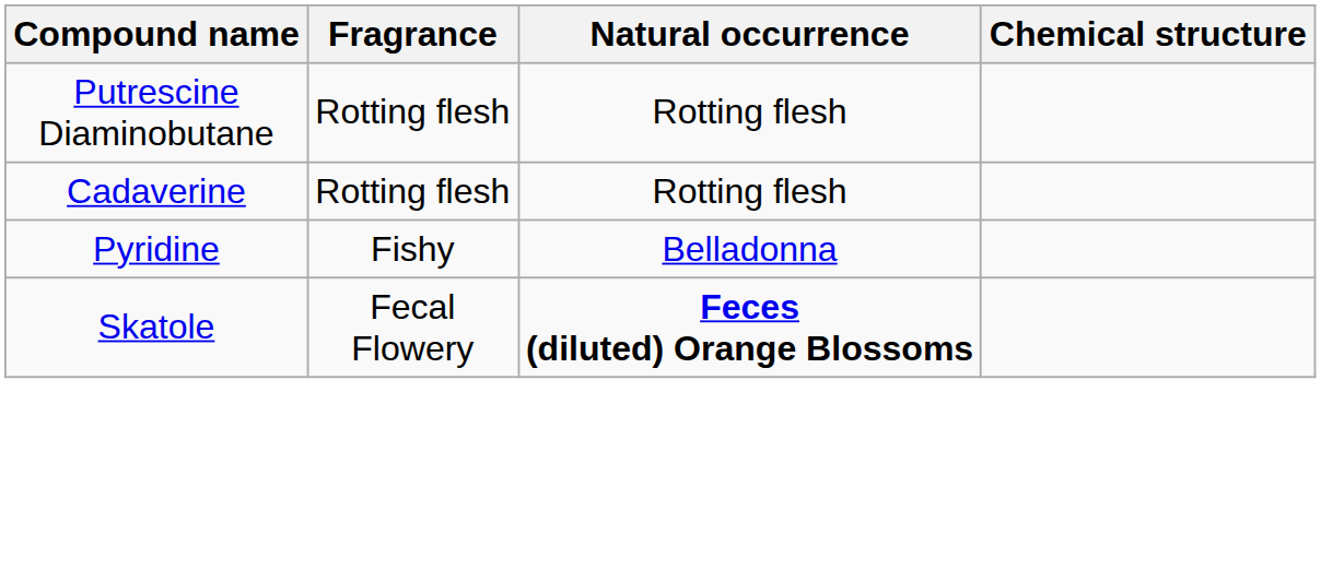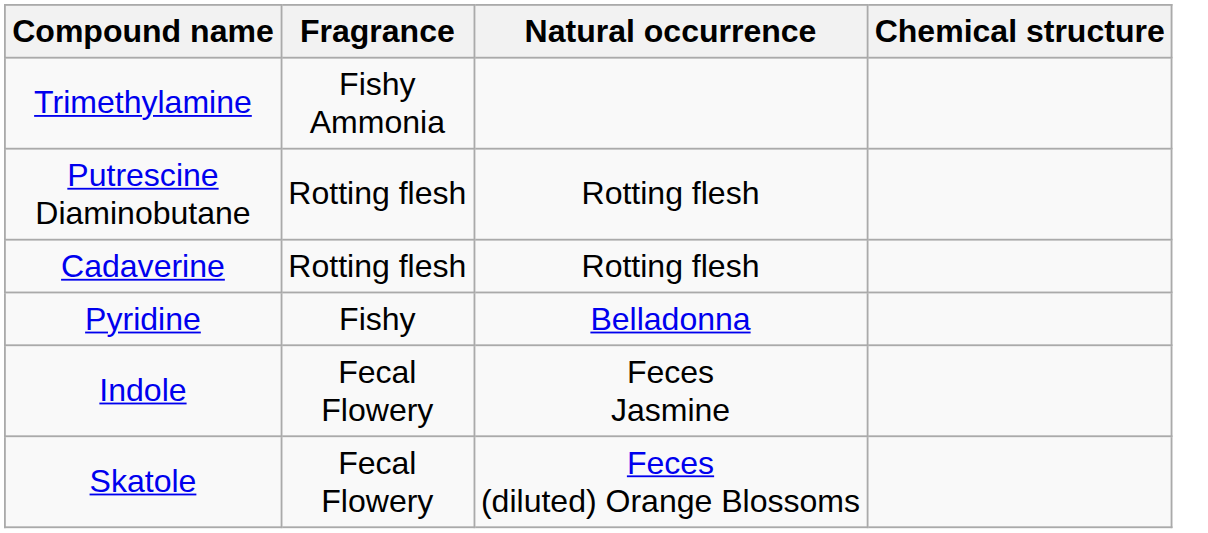+ row: Trimethylamine | Fishy Ammonia
+ row: Indole | Fecal Flowery | Feces Jasmine
Skatole | Natural occurrence: bold -> normal
